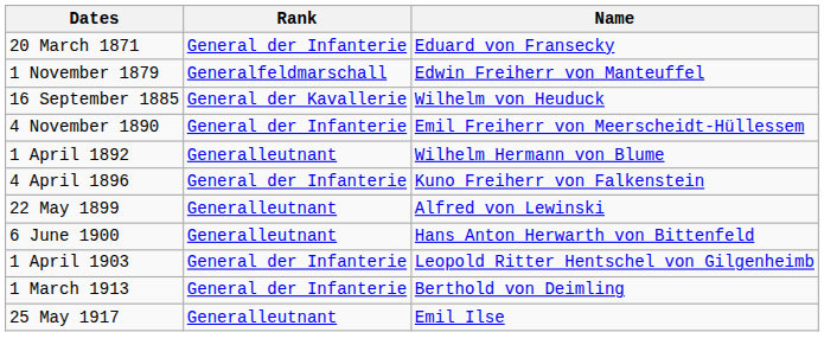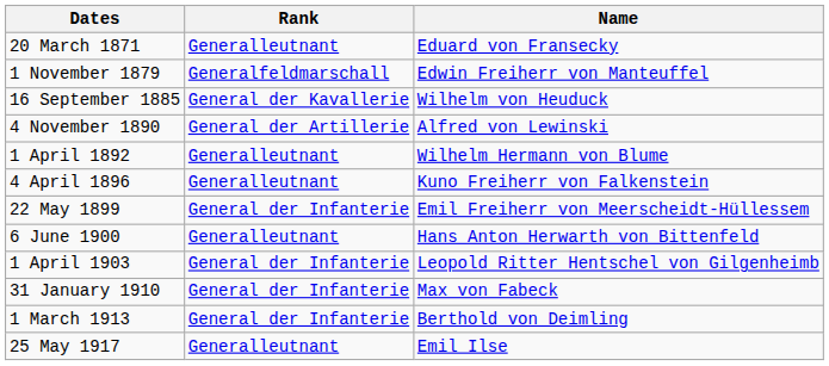20 March 1871 | Rank: General der Infanterie -> Generalleutnant
4 November 1890 | Rank: General der Infanterie -> General der Artillerie
4 November 1890 | Name: Emil Freiherr von Meerscheidt-Hüllessem -> Alfred von Lewinski
4 April 1896 | Rank: General der Infanterie -> Generalleutnant
22 May 1899 | Rank: Generalleutnant -> General der Infanterie
22 May 1899 | Name: Alfred von Lewinski -> Emil Freiherr von Meerscheidt-Hüllessem
+ row: 31 January 1910 | General der Infanterie | Max von Fabeck
